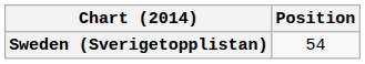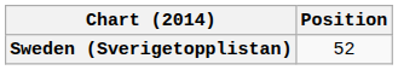Sweden (Sverigetopplistan) | Position: 54 -> 52
